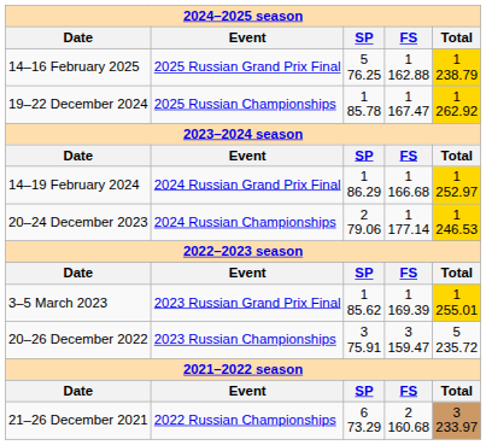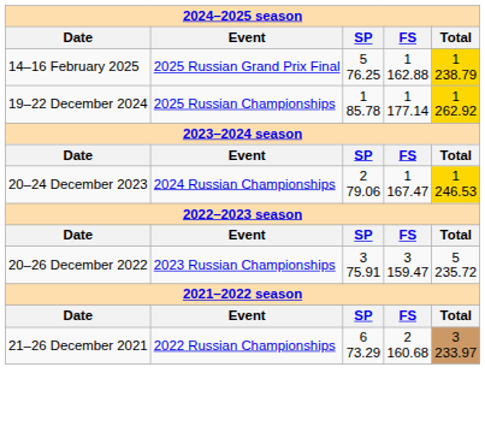19–22 December 2024 | column 4: 1 167.47 -> 1 177.14
- row: 14–19 February 2024 | 2024 Russian Grand Prix Final | 1 86.29 | 1 166.68 | 1 252.97
20–24 December 2023 | column 4: 1 177.14 -> 1 167.47
- row: 3–5 March 2023 | 2023 Russian Grand Prix Final | 1 85.62 | 1 169.39 | 1 255.01
